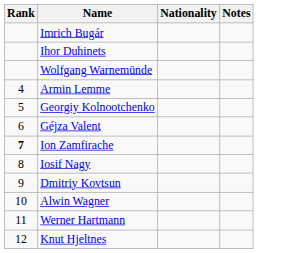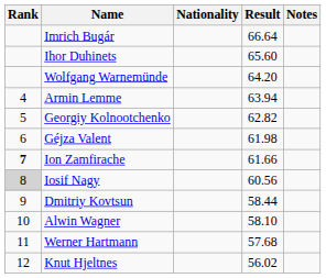+ column: Result | 66.64 | 65.60 | 64.20 | 63.94 | 62.82 | 61.98 | 61.66 | 60.56 | 58.44 | 58.10 | 57.68 | 56.02
Iosif Nagy | Rank: no background -> lightgrey background
